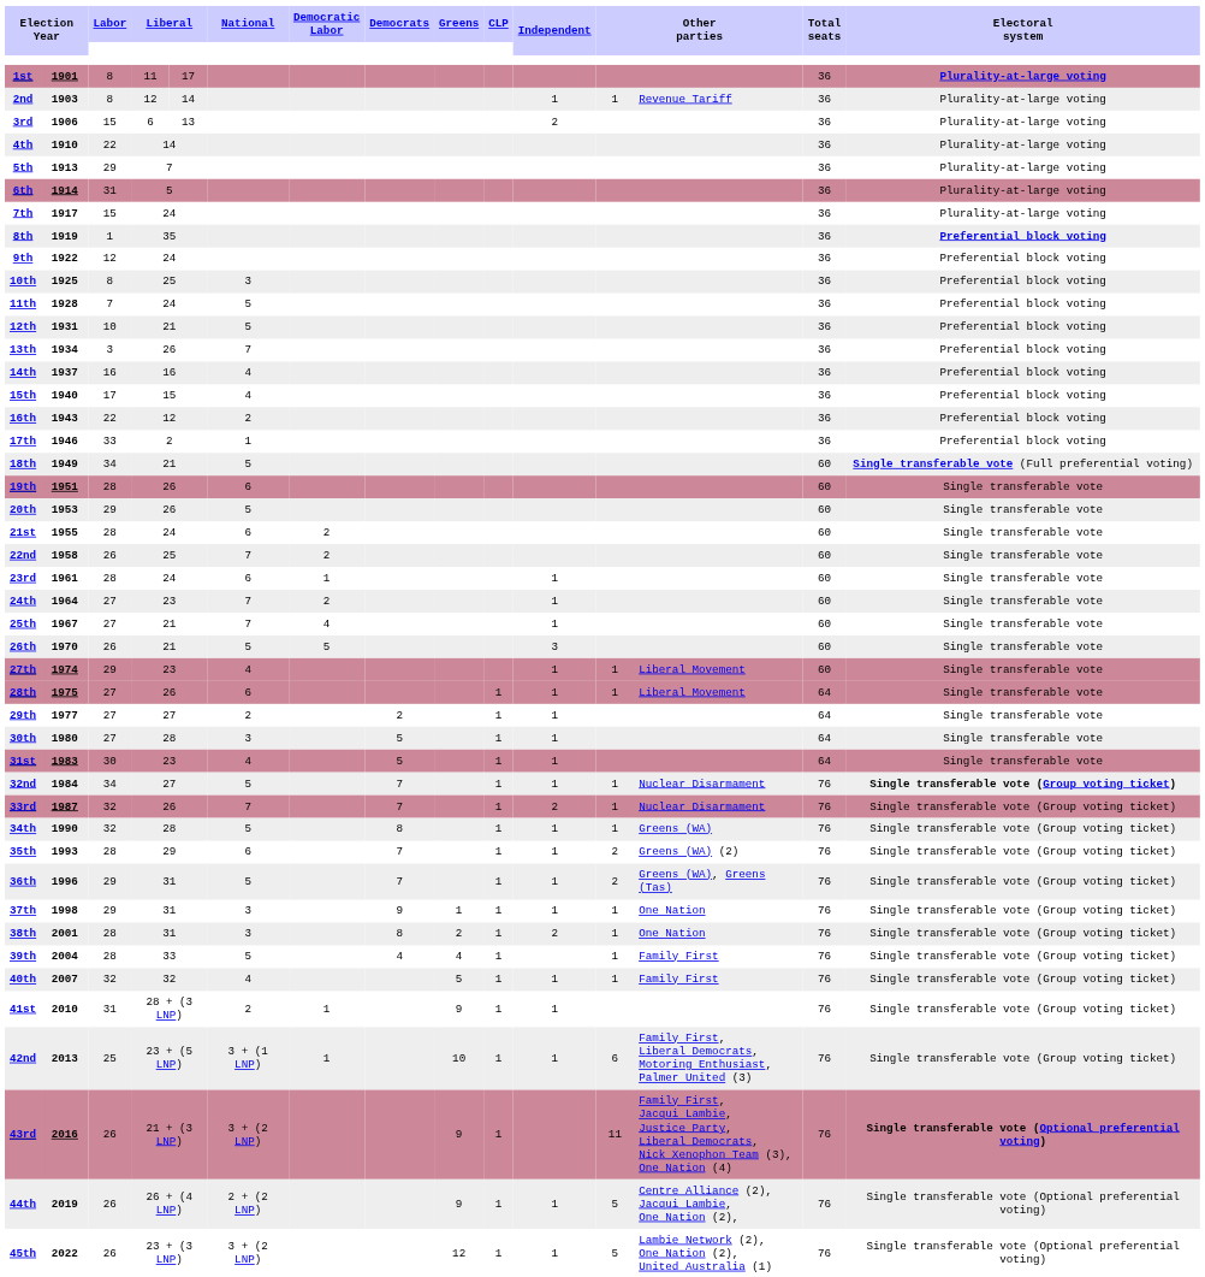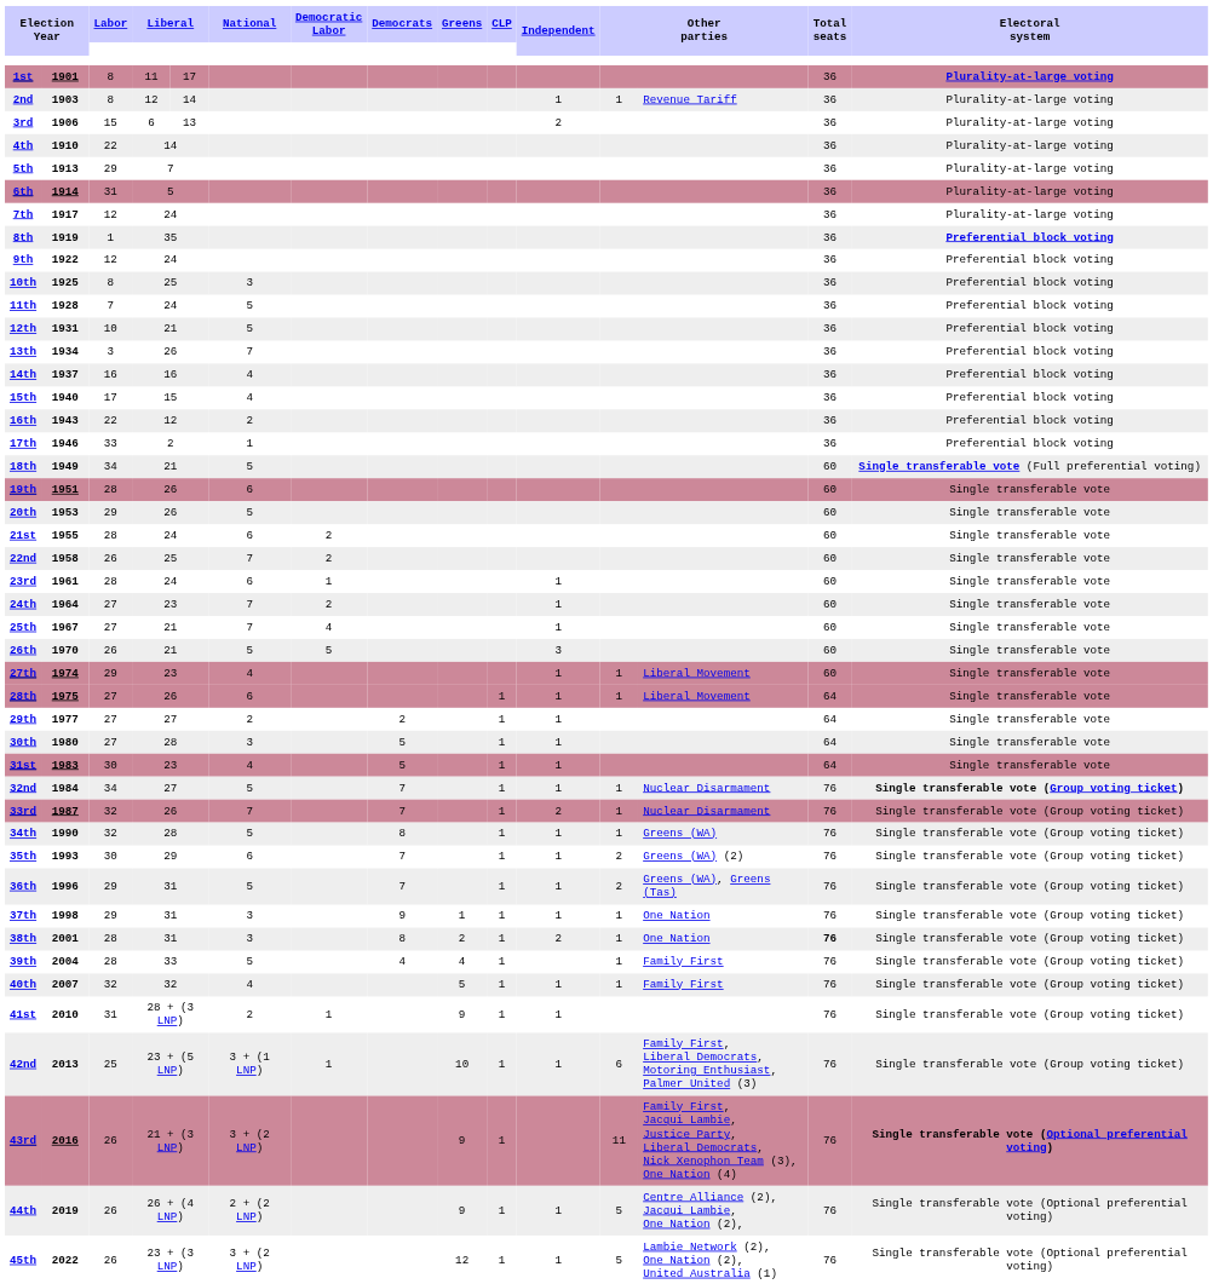7th | Labor: 15 -> 12
35th | Labor: 28 -> 30
38th | Total seats: normal -> bold
